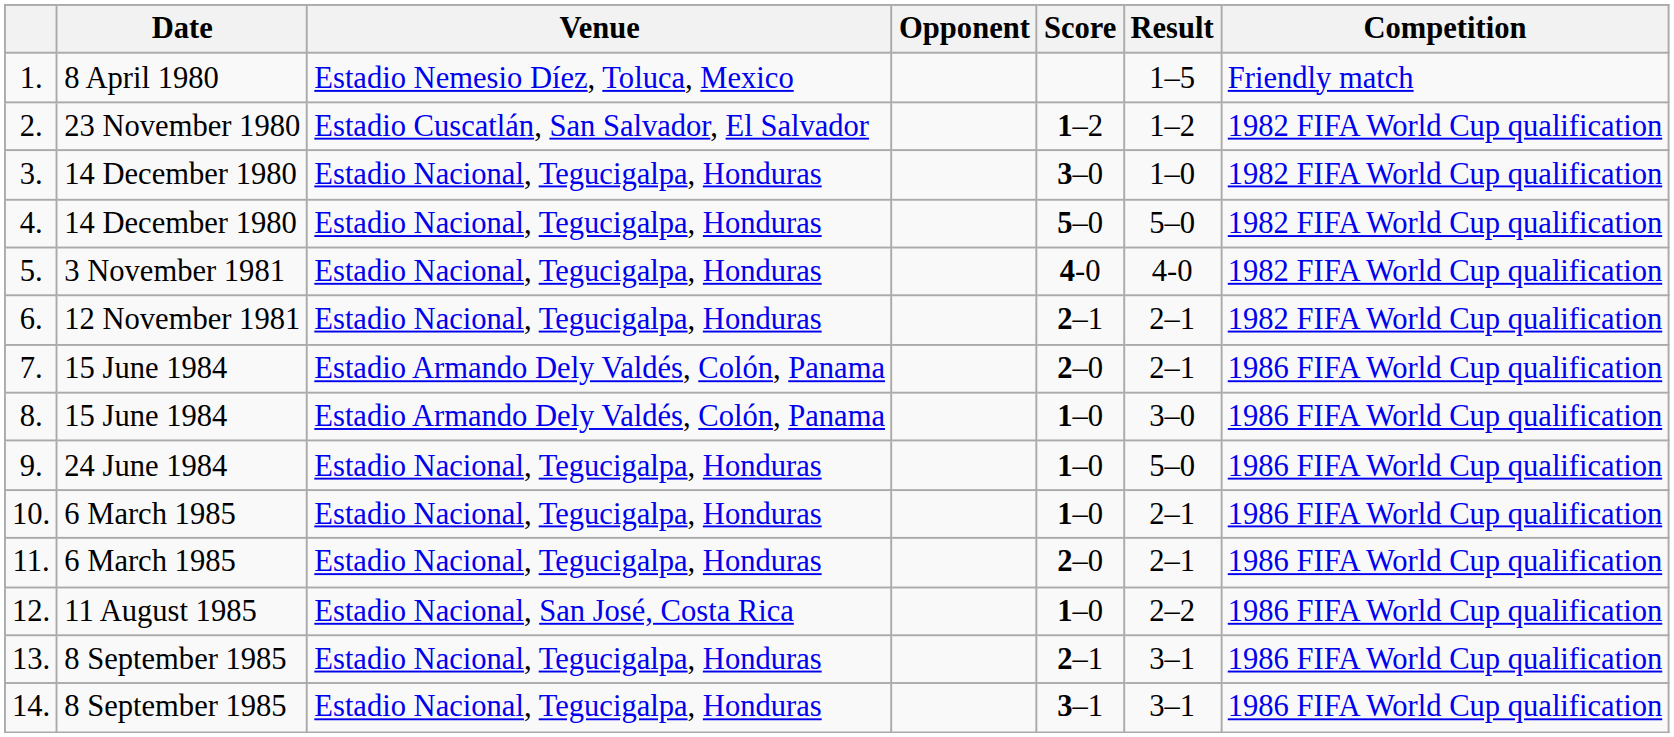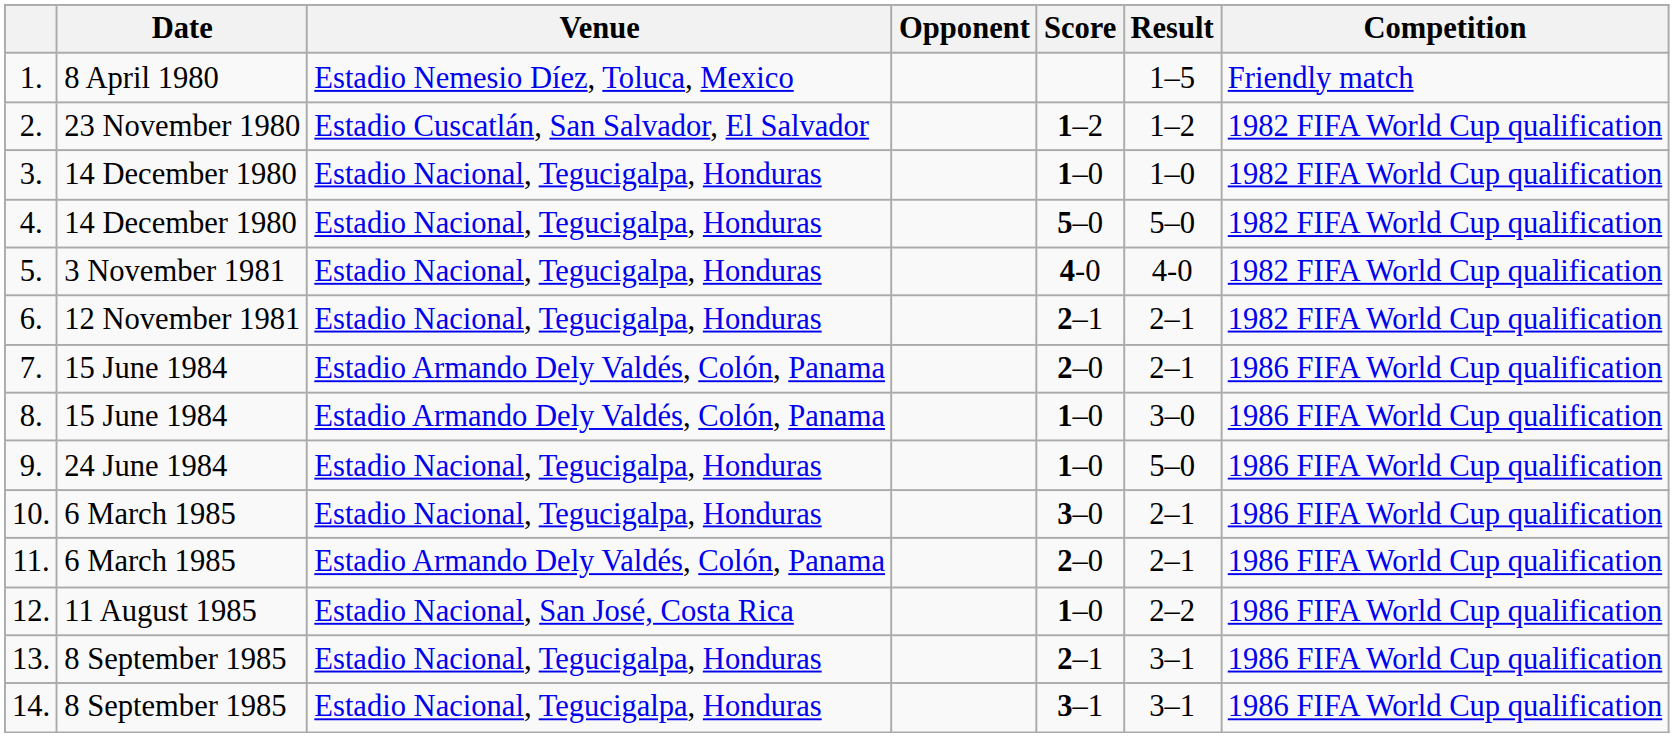3. | Score: 3–0 -> 1–0
10. | Score: 1–0 -> 3–0
11. | Venue: Estadio Nacional, Tegucigalpa, Honduras -> Estadio Armando Dely Valdés, Colón, Panama
